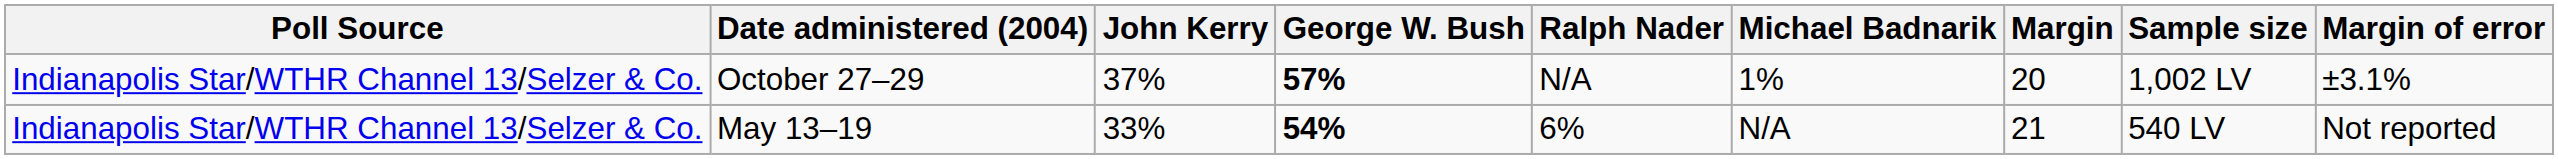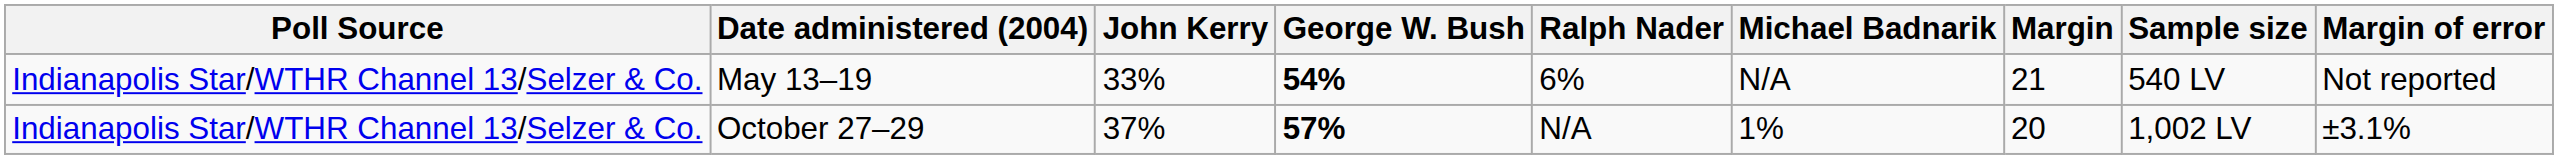rows swapped: October 27–29 <-> May 13–19
